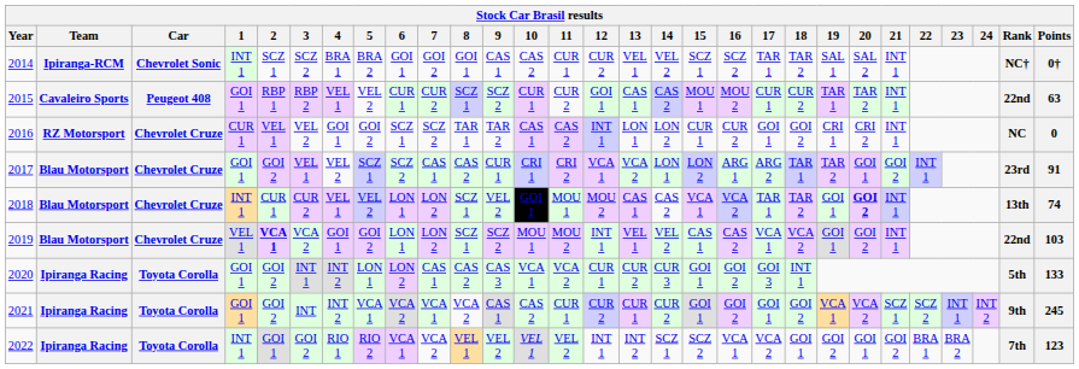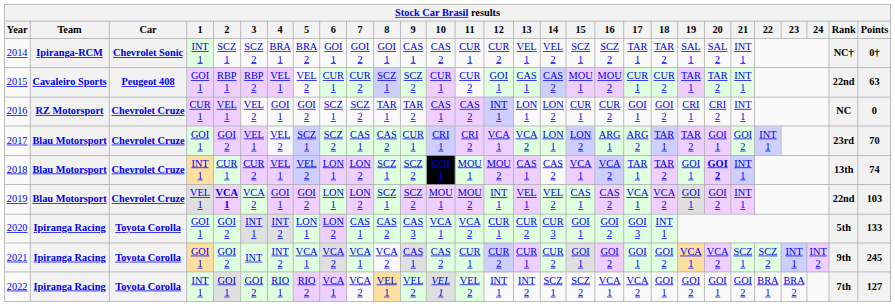2017 | Points: 91 -> 70
2018 | 9: VEL 2 -> SCZ 2
2022 | Points: 123 -> 127
